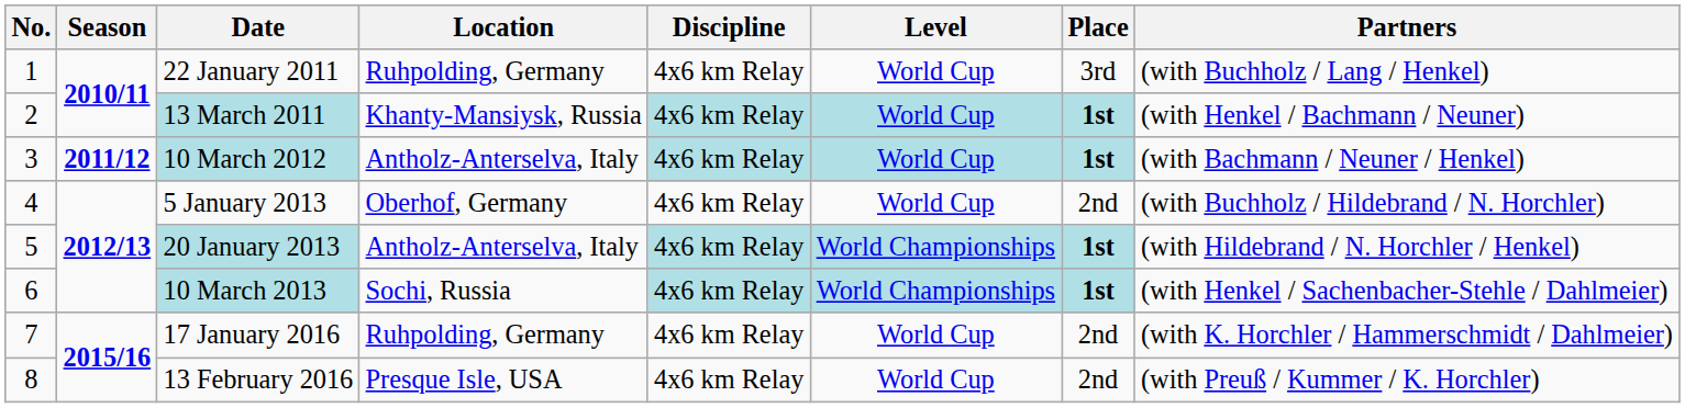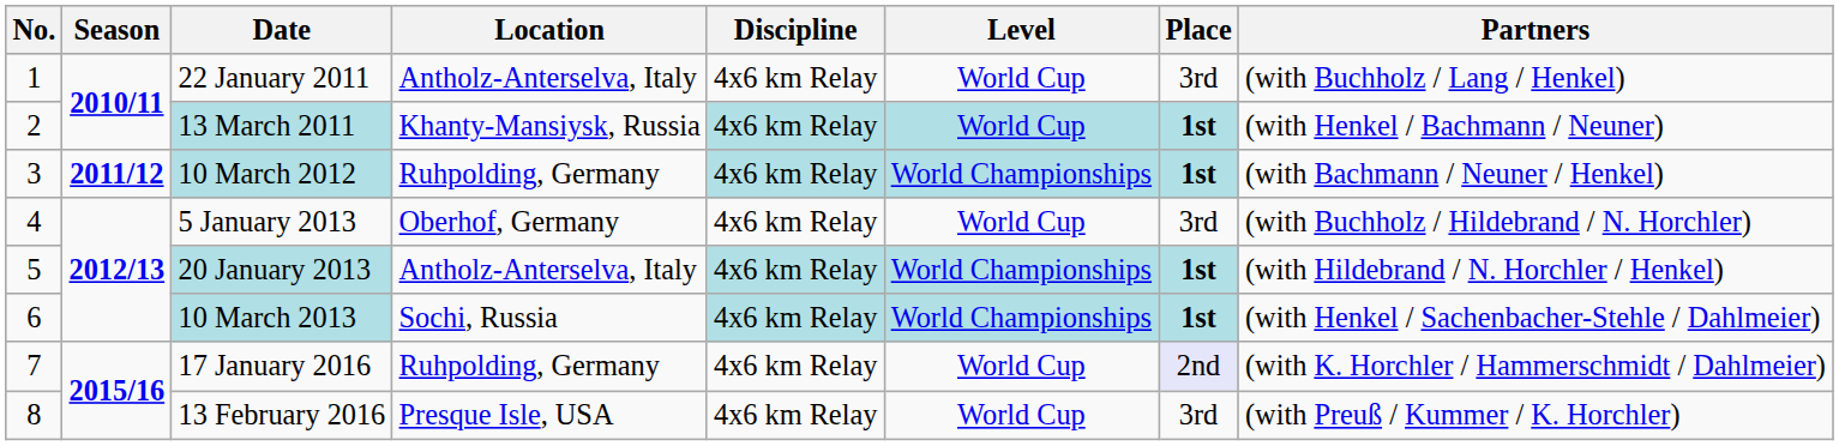22 January 2011 | Location: Ruhpolding, Germany -> Antholz-Anterselva, Italy
10 March 2012 | Location: Antholz-Anterselva, Italy -> Ruhpolding, Germany
10 March 2012 | Level: World Cup -> World Championships
5 January 2013 | Place: 2nd -> 3rd
17 January 2016 | Place: no background -> lavender background
13 February 2016 | Place: 2nd -> 3rd
